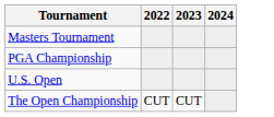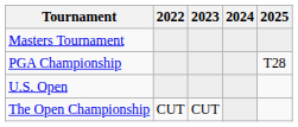+ column: 2025 | T28
